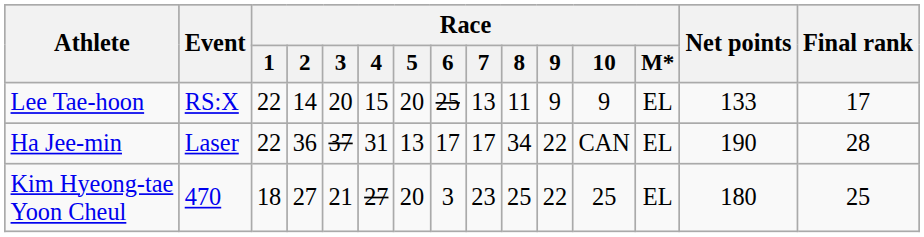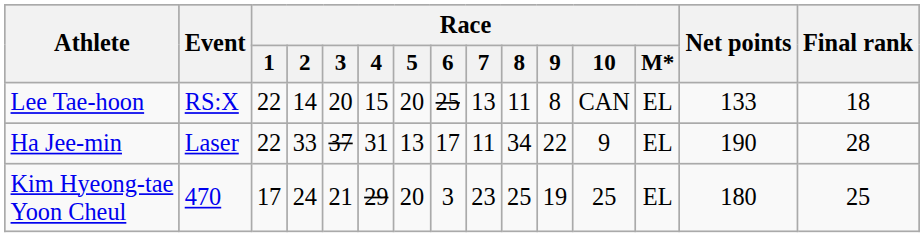Lee Tae-hoon | Race / 9: 9 -> 8
Lee Tae-hoon | Race / 10: 9 -> CAN
Lee Tae-hoon | Final rank: 17 -> 18
Ha Jee-min | Race / 2: 36 -> 33
Ha Jee-min | Race / 7: 17 -> 11
Ha Jee-min | Race / 10: CAN -> 9
Kim Hyeong-tae Yoon Cheul | Race / 1: 18 -> 17
Kim Hyeong-tae Yoon Cheul | Race / 2: 27 -> 24
Kim Hyeong-tae Yoon Cheul | Race / 4: 27 -> 29
Kim Hyeong-tae Yoon Cheul | Race / 9: 22 -> 19
